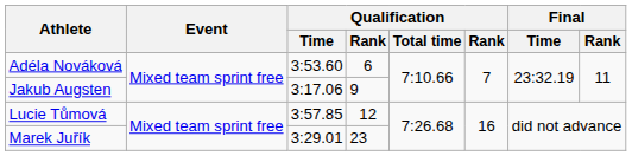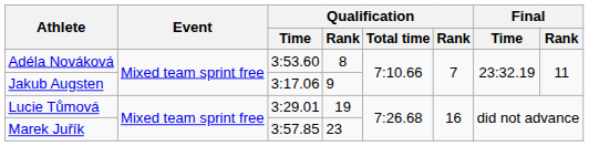Adéla Nováková | column 4: 6 -> 8
Lucie Tůmová | Qualification / Time: 3:57.85 -> 3:29.01
Lucie Tůmová | column 4: 12 -> 19
Marek Juřík | Qualification / Time: 3:29.01 -> 3:57.85
